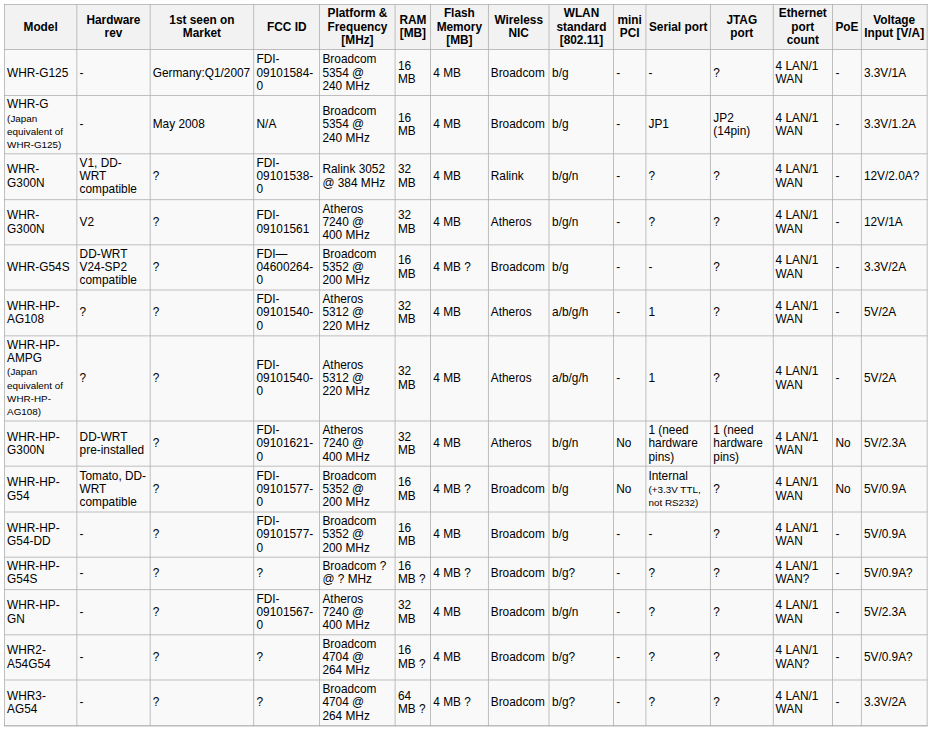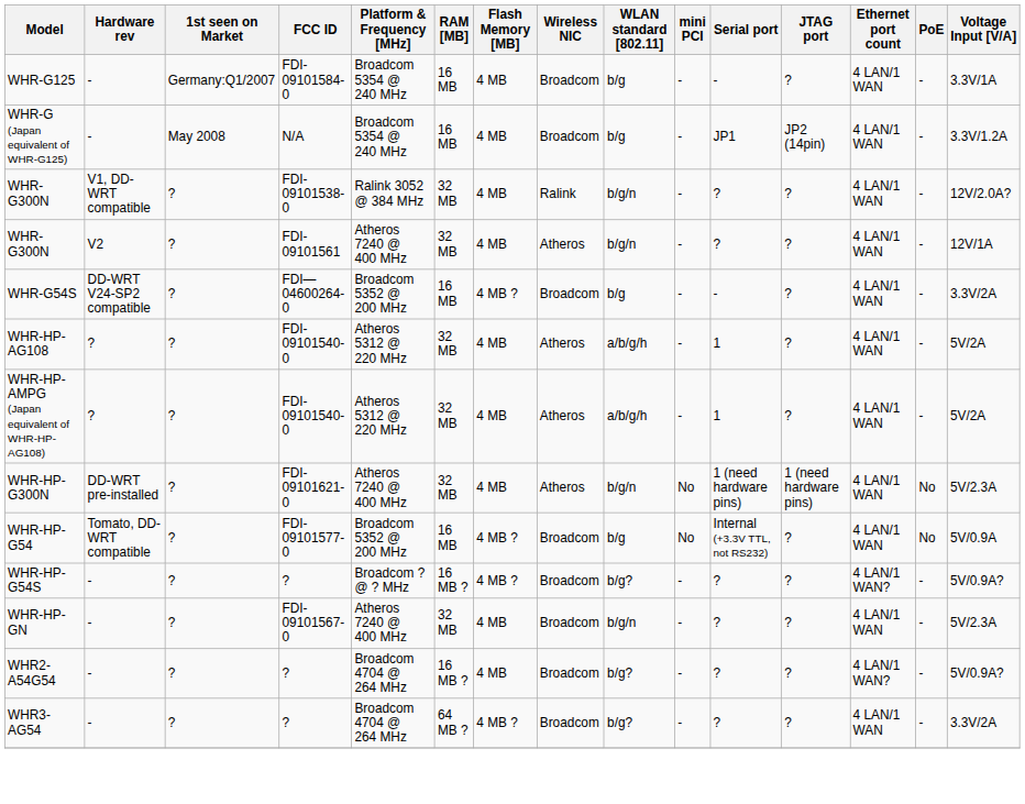- row: WHR-HP-G54-DD | - | ? | FDI-09101577-0 | Broadcom 5352 @ 200 MHz | 16 MB | 4 MB | Broadcom | b/g | - | - | ? | 4 LAN/1 WAN | - | 5V/0.9A
